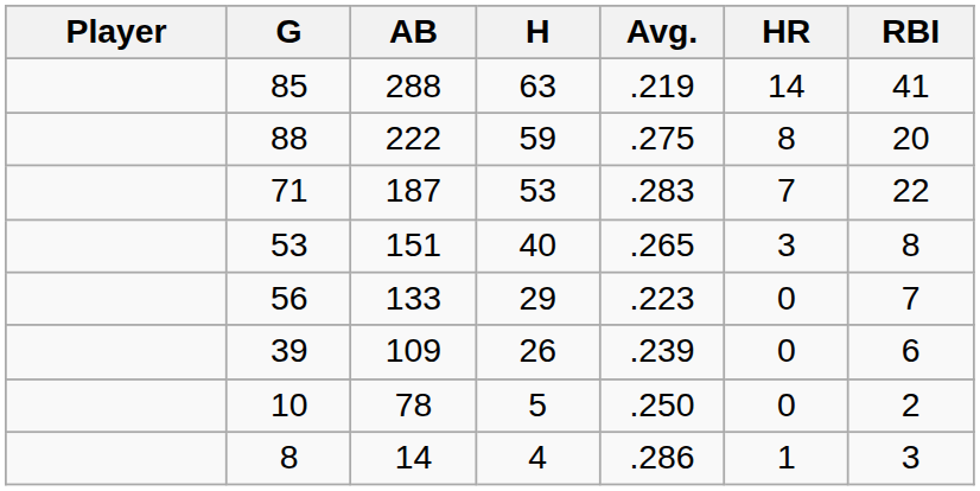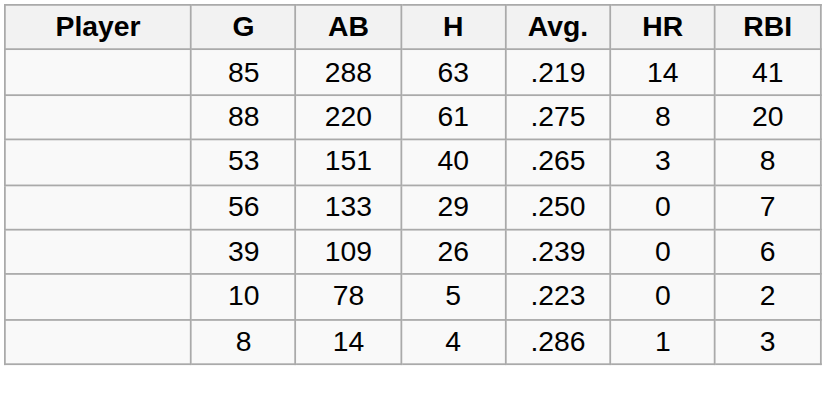88 | AB: 222 -> 220
88 | H: 59 -> 61
- row: 71 | 187 | 53 | .283 | 7 | 22
56 | Avg.: .223 -> .250
10 | Avg.: .250 -> .223
